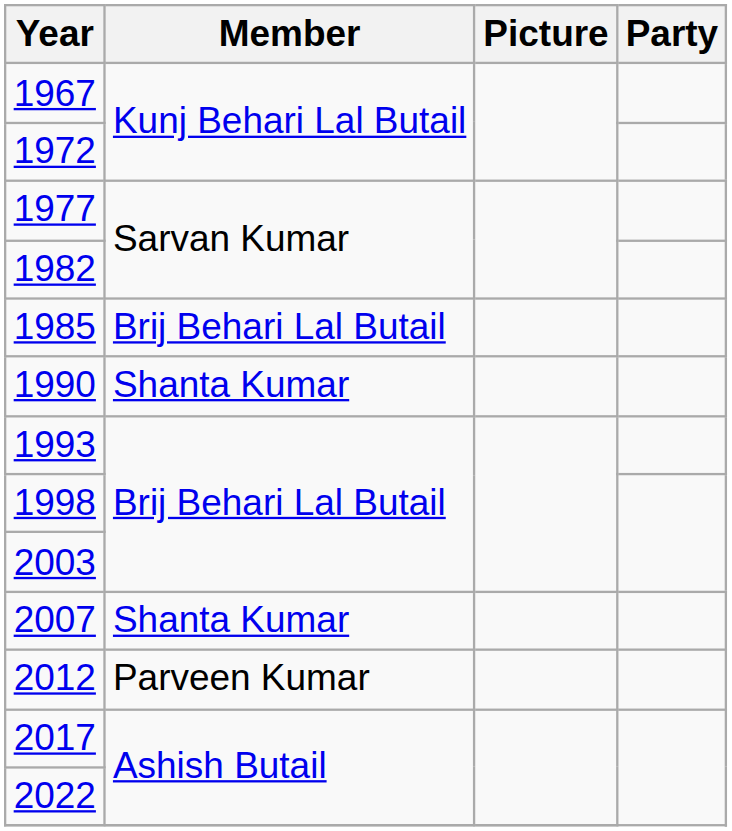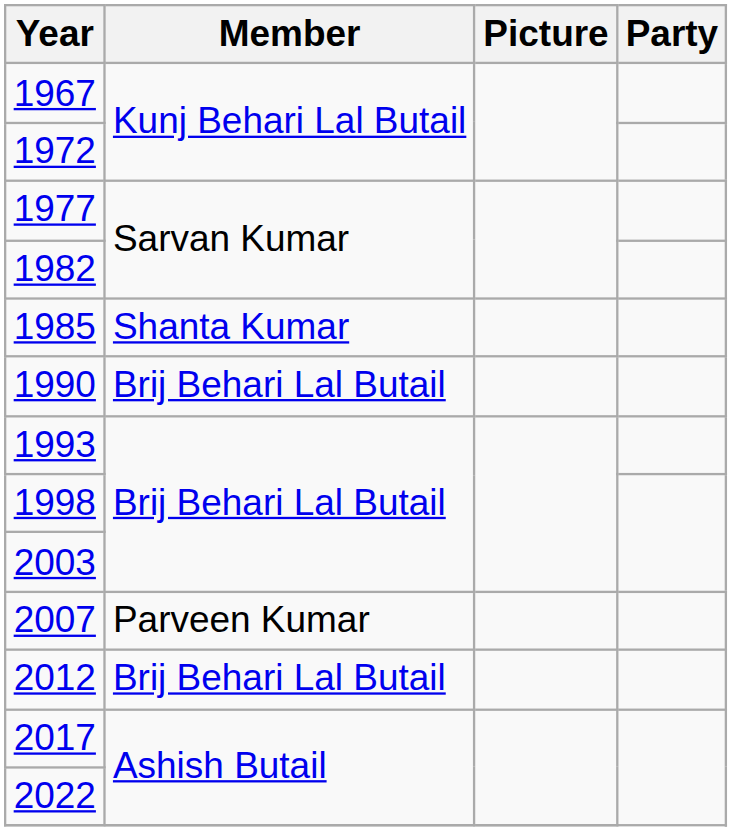1985 | Member: Brij Behari Lal Butail -> Shanta Kumar
1990 | Member: Shanta Kumar -> Brij Behari Lal Butail
2007 | Member: Shanta Kumar -> Parveen Kumar
2012 | Member: Parveen Kumar -> Brij Behari Lal Butail
